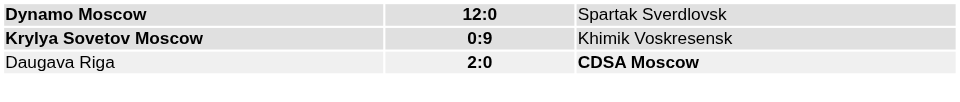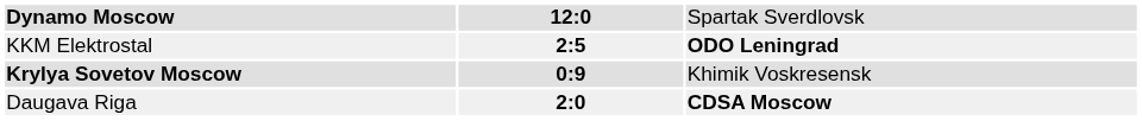+ row: KKM Elektrostal | 2:5 | ODO Leningrad
